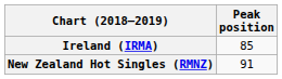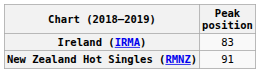Ireland (IRMA) | Peak position: 85 -> 83
